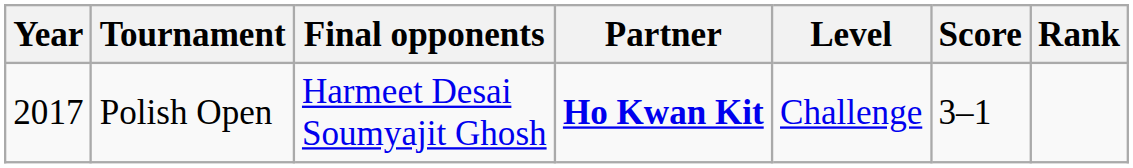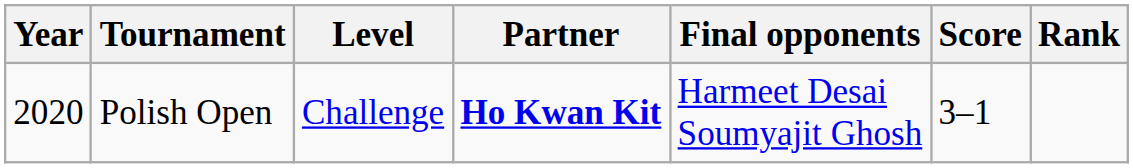columns swapped: Level <-> Final opponents
Polish Open | Year: 2017 -> 2020
